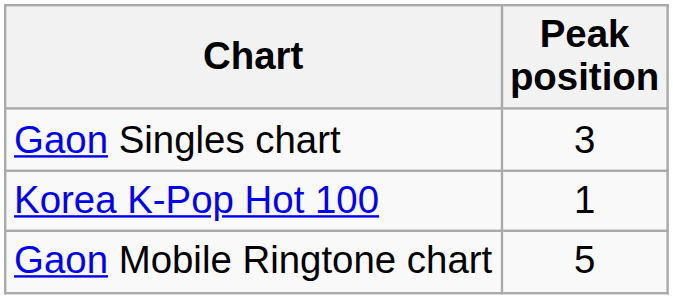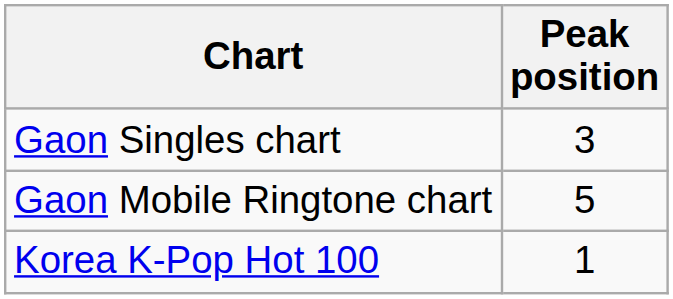rows swapped: Gaon Mobile Ringtone chart <-> Korea K-Pop Hot 100
